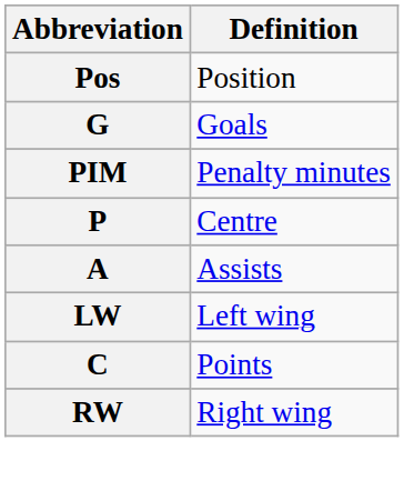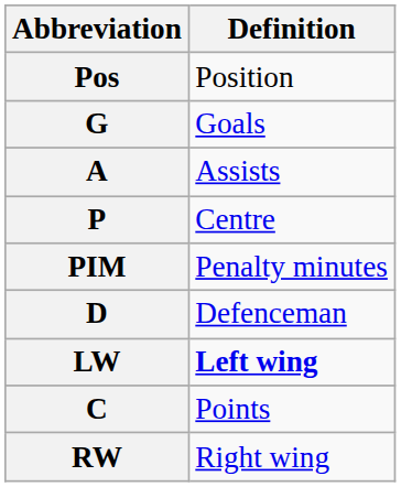rows swapped: A <-> PIM
+ row: D | Defenceman
LW | Definition: normal -> bold
